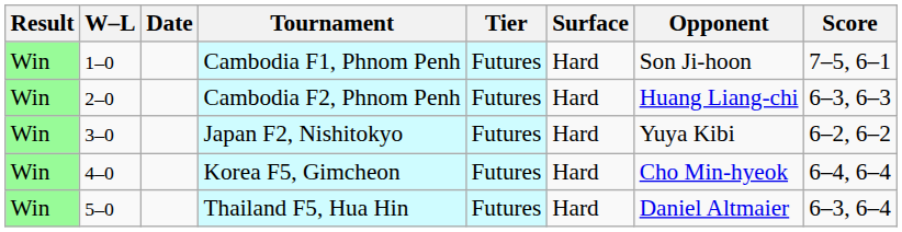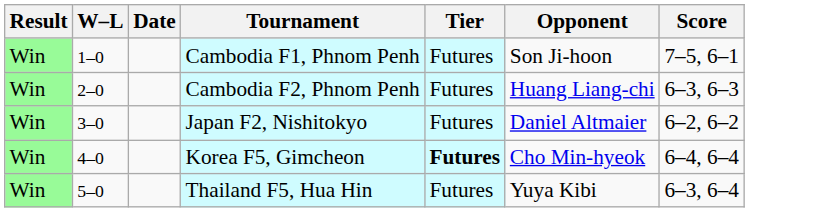- column: Surface | Hard | Hard | Hard | Hard | Hard
Japan F2, Nishitokyo | Opponent: Yuya Kibi -> Daniel Altmaier
Korea F5, Gimcheon | Tier: normal -> bold
Thailand F5, Hua Hin | Opponent: Daniel Altmaier -> Yuya Kibi
